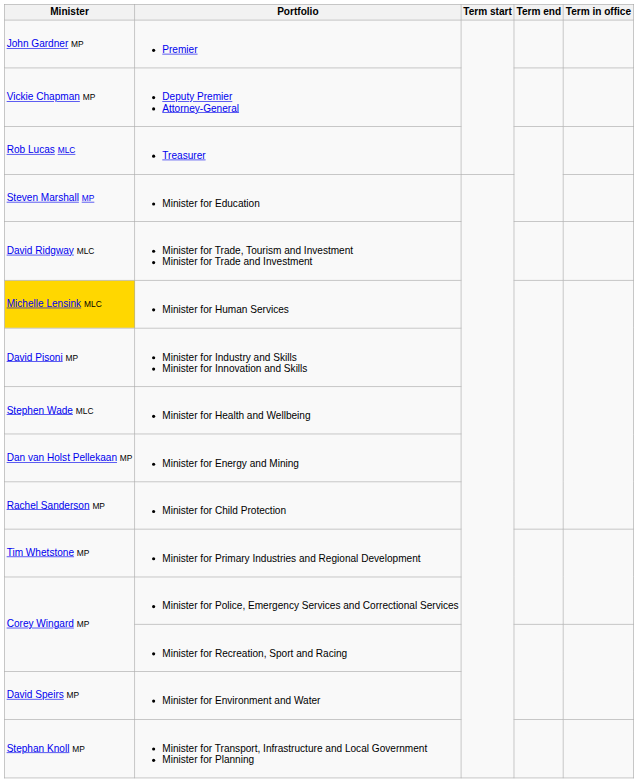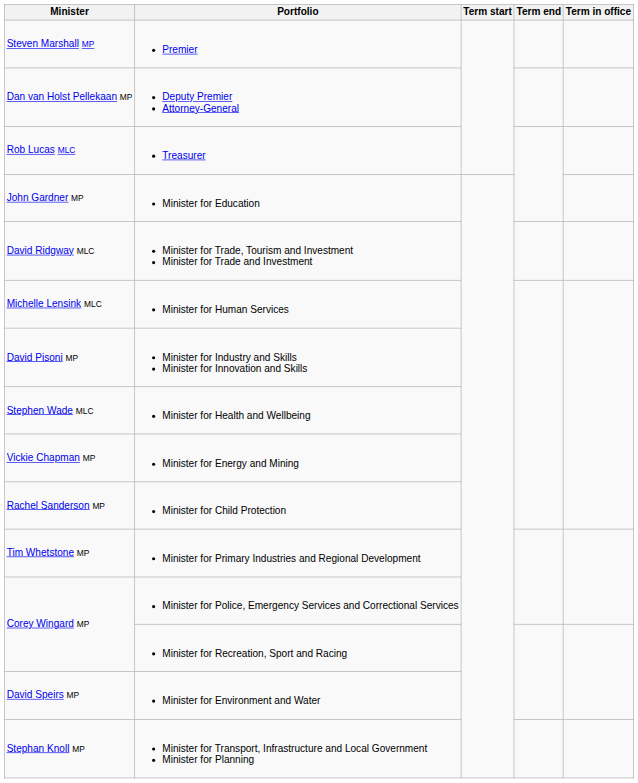Premier | Minister: John Gardner MP -> Steven Marshall MP
Deputy Premier Attorney-General | Minister: Vickie Chapman MP -> Dan van Holst Pellekaan MP
Minister for Education | Minister: Steven Marshall MP -> John Gardner MP
Minister for Human Services | Minister: gold background -> no background
Minister for Energy and Mining | Minister: Dan van Holst Pellekaan MP -> Vickie Chapman MP
